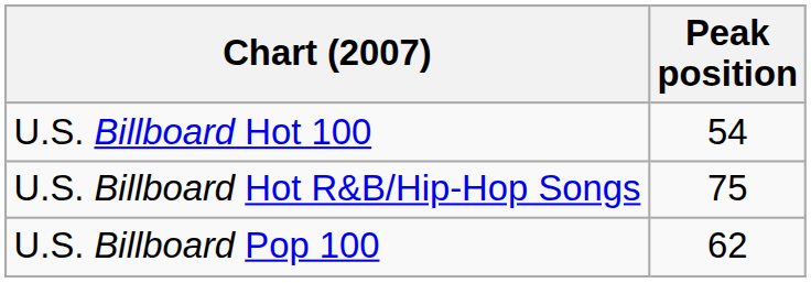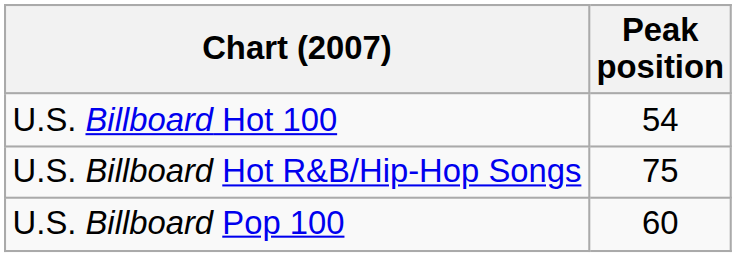U.S. Billboard Pop 100 | Peak position: 62 -> 60
